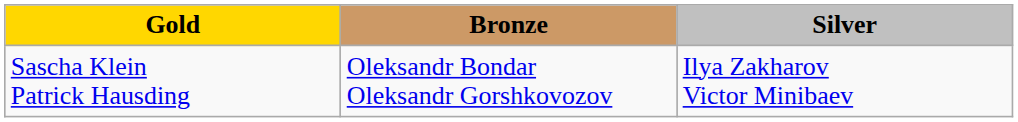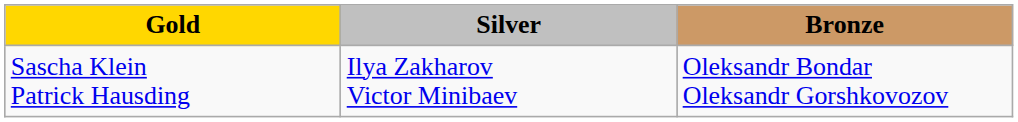columns swapped: Silver <-> Bronze
